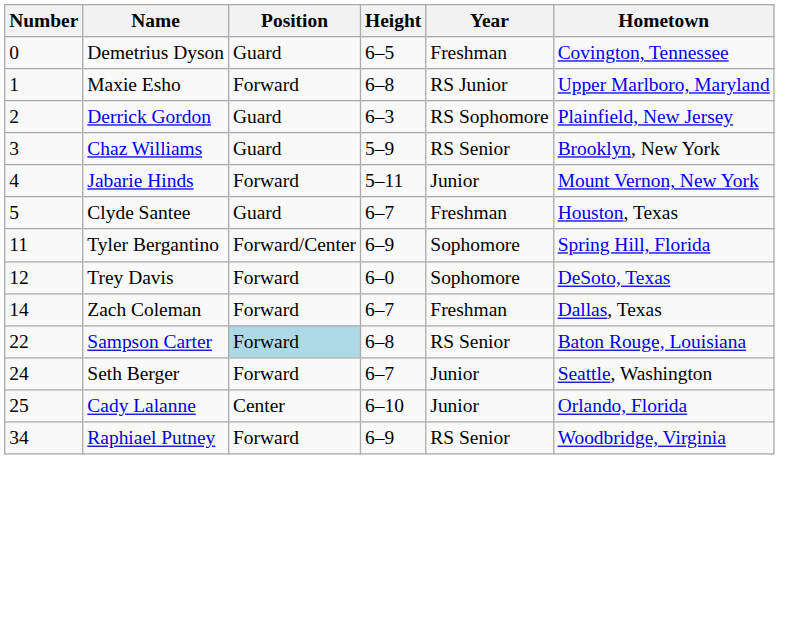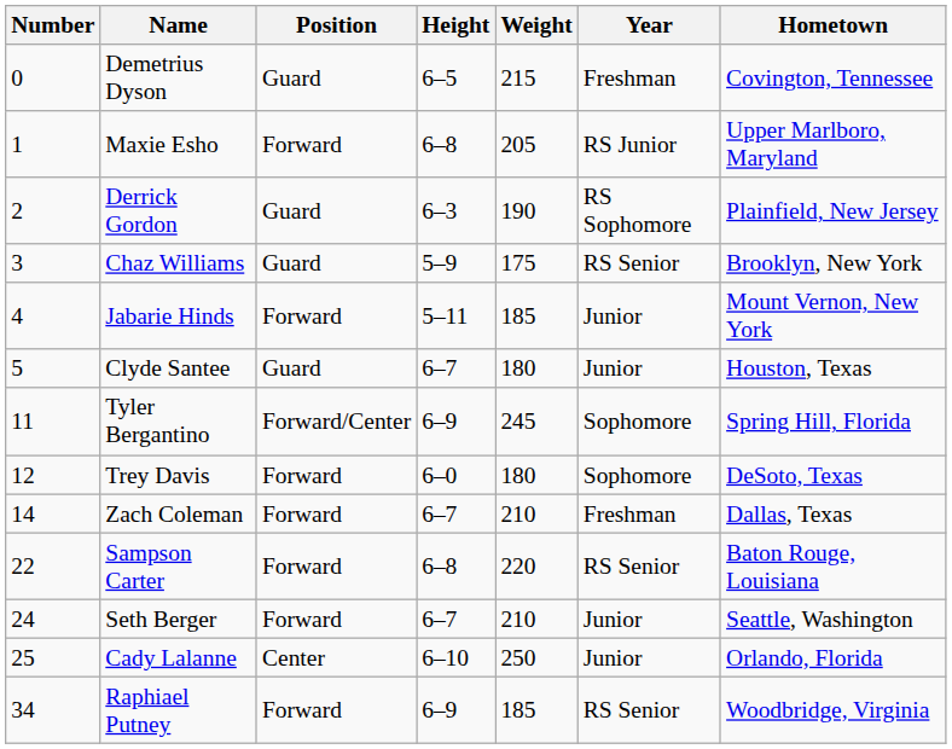+ column: Weight | 215 | 205 | 190 | 175 | 185 | 180 | 245 | 180 | 210 | 220 | 210 | 250 | 185
Clyde Santee | Year: Freshman -> Junior
Sampson Carter | Position: lightblue background -> no background
